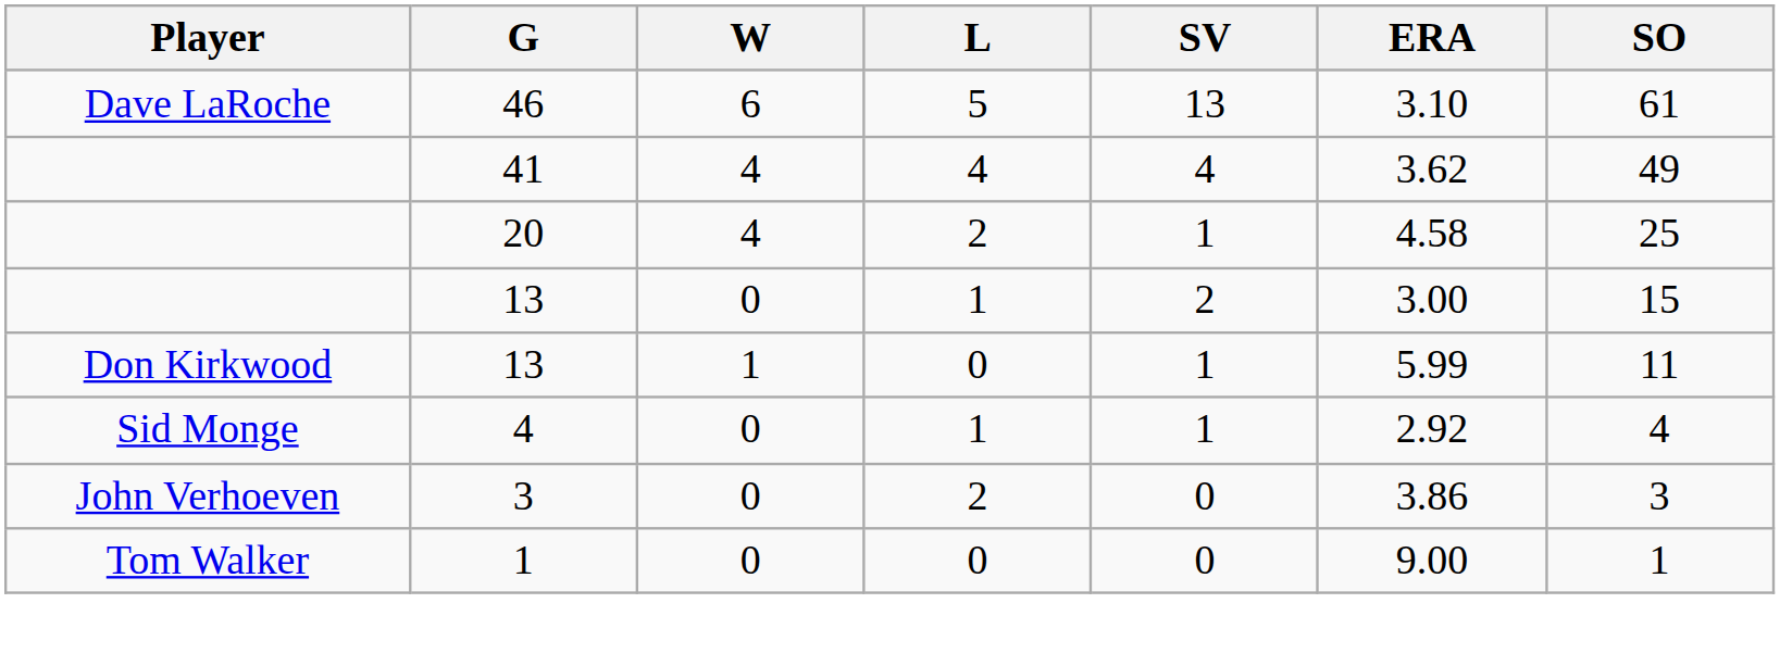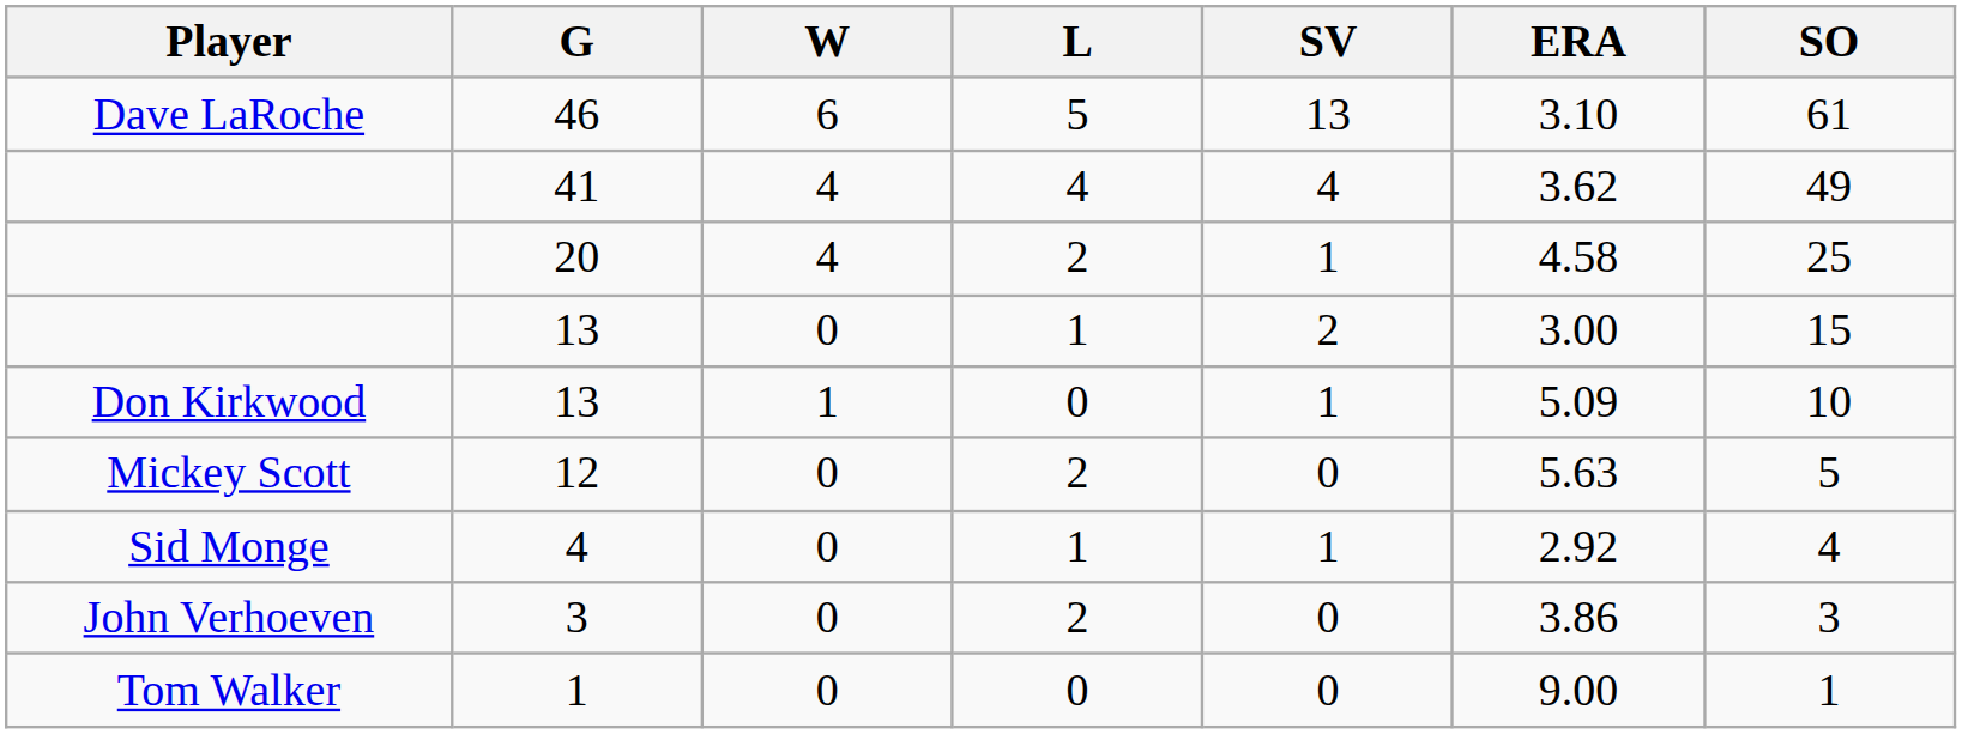Don Kirkwood / 13 | ERA: 5.99 -> 5.09
Don Kirkwood / 13 | SO: 11 -> 10
+ row: Mickey Scott | 12 | 0 | 2 | 0 | 5.63 | 5
